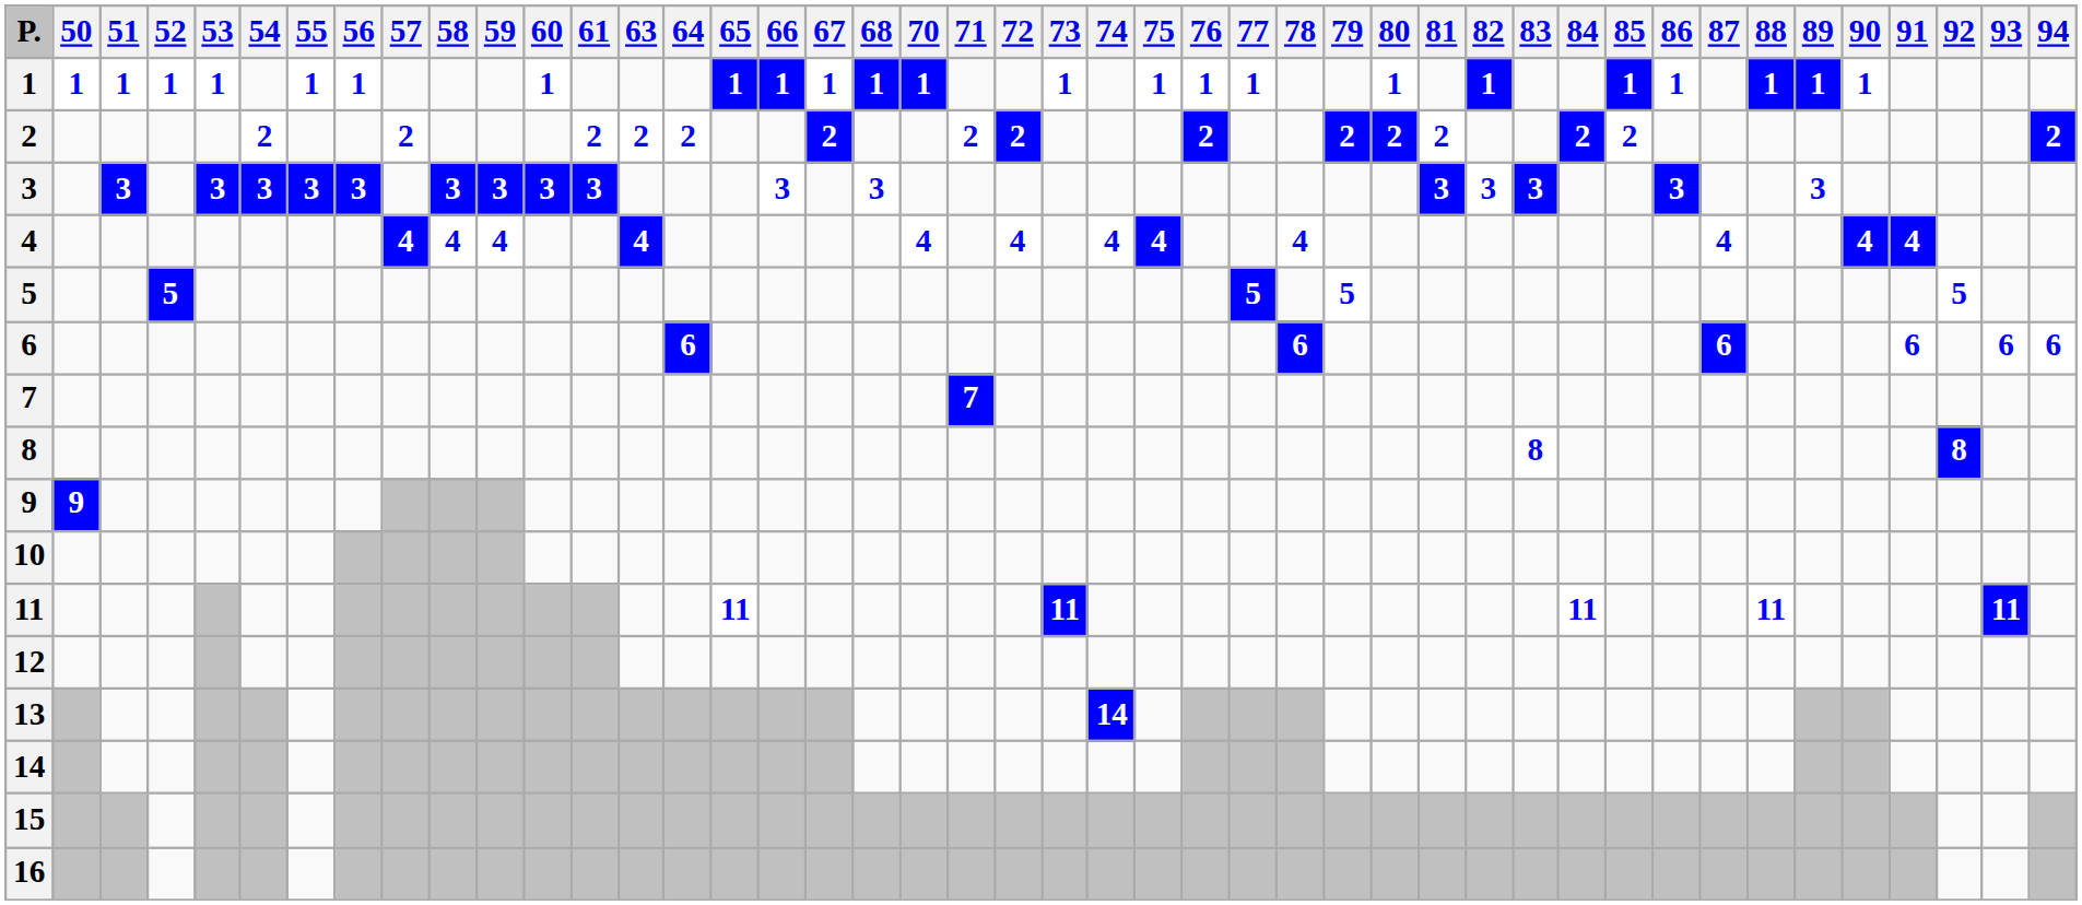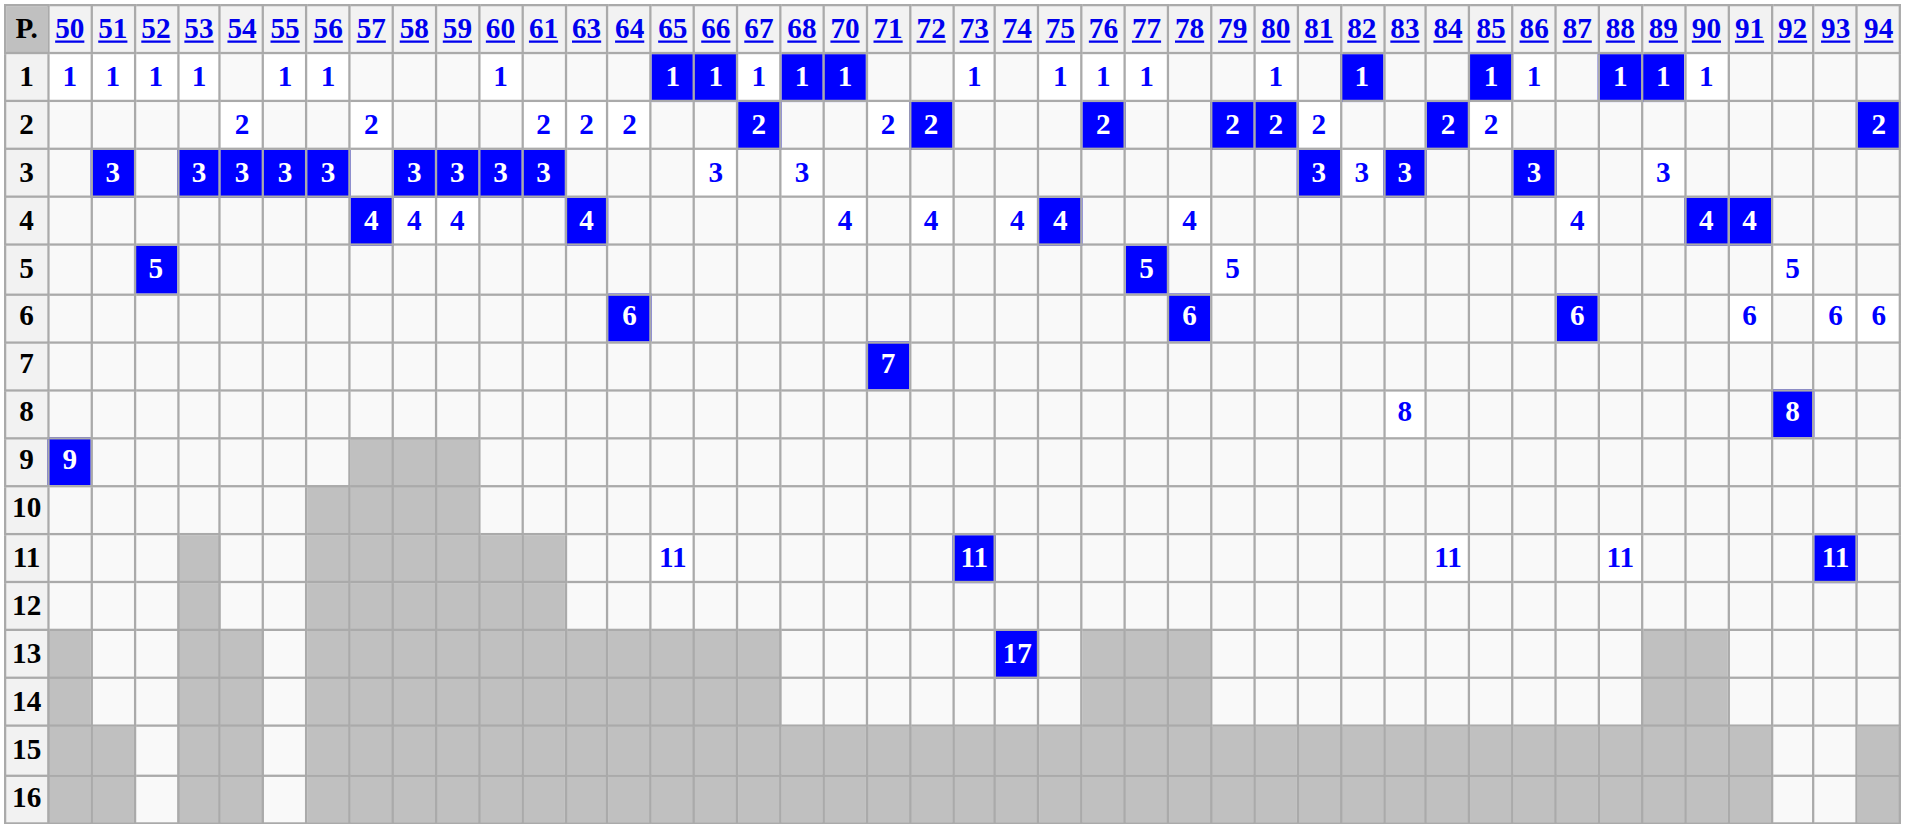13 | 74: 14 -> 17
